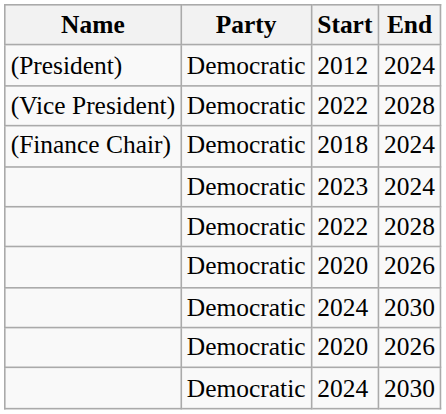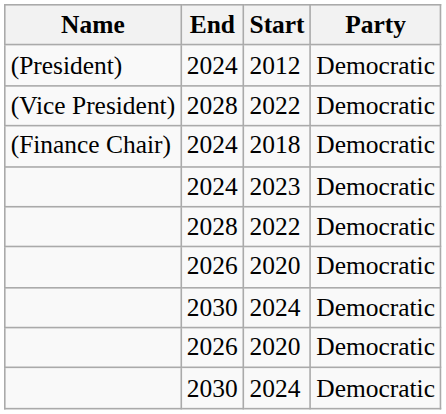columns swapped: Party <-> End
